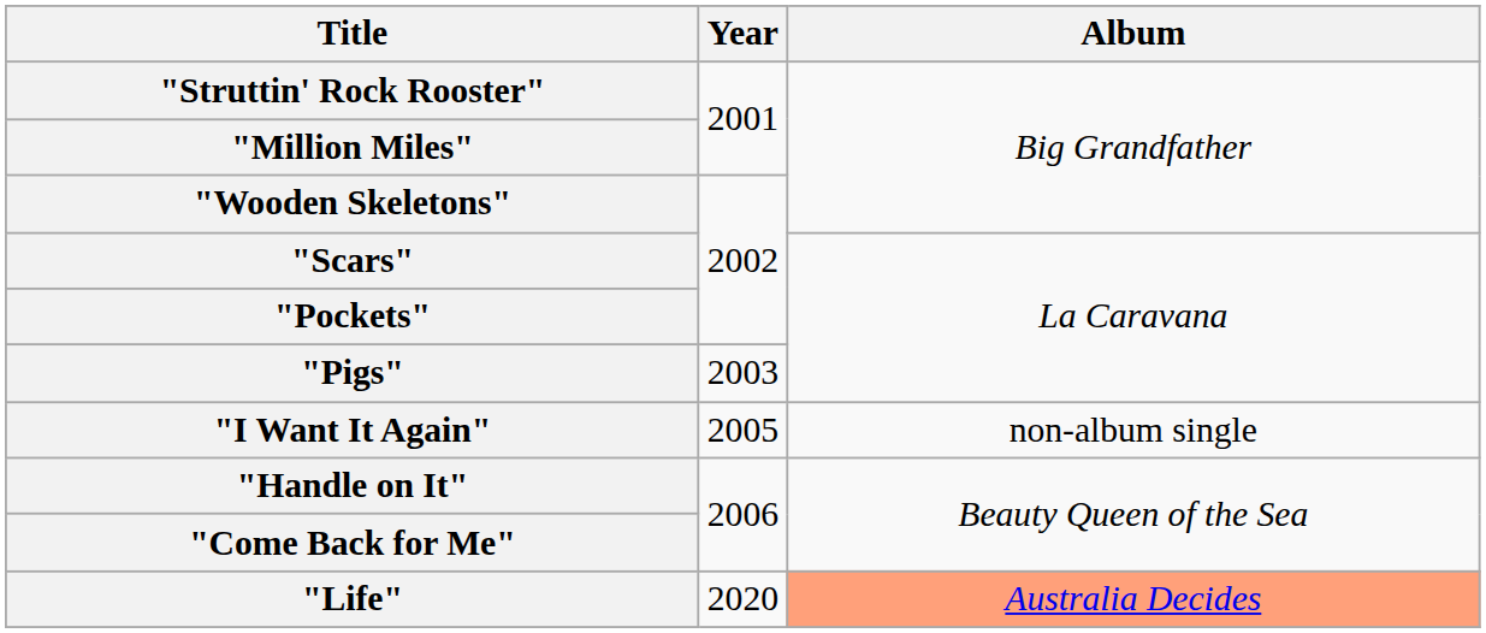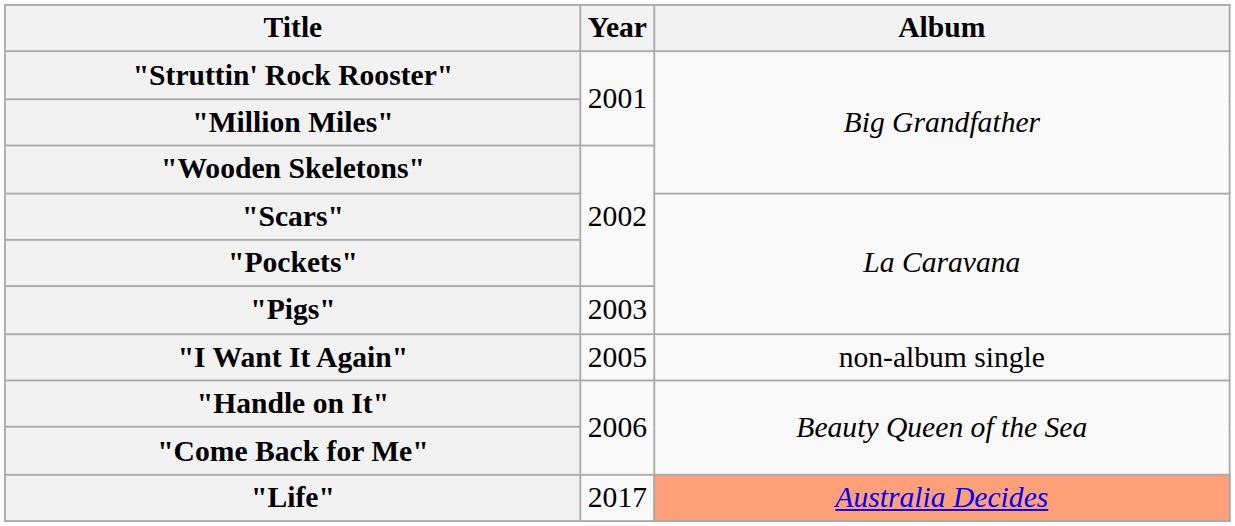"Life" | Year: 2020 -> 2017
